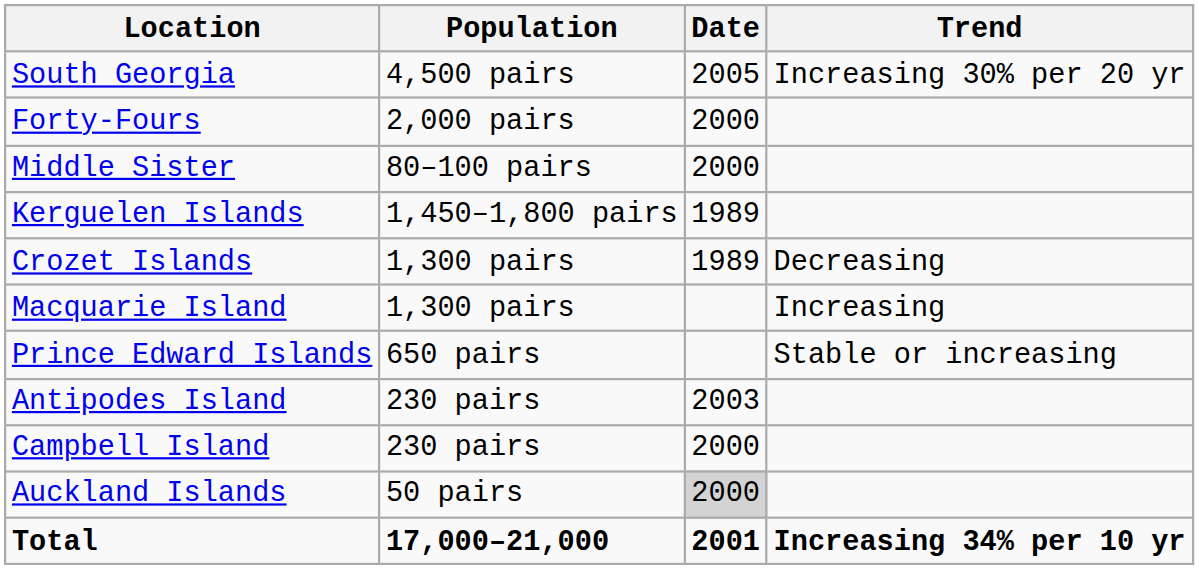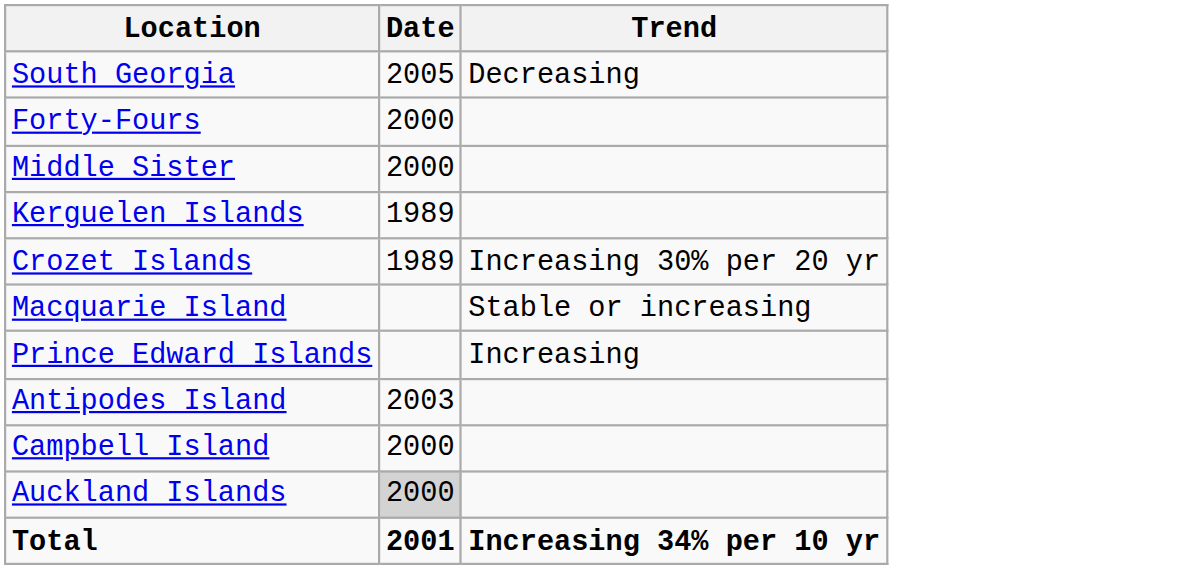- column: Population | 4,500 pairs | 2,000 pairs | 80–100 pairs | 1,450–1,800 pairs | 1,300 pairs | 1,300 pairs | 650 pairs | 230 pairs | 230 pairs | 50 pairs | 17,000–21,000
South Georgia | Trend: Increasing 30% per 20 yr -> Decreasing
Crozet Islands | Trend: Decreasing -> Increasing 30% per 20 yr
Macquarie Island | Trend: Increasing -> Stable or increasing
Prince Edward Islands | Trend: Stable or increasing -> Increasing
